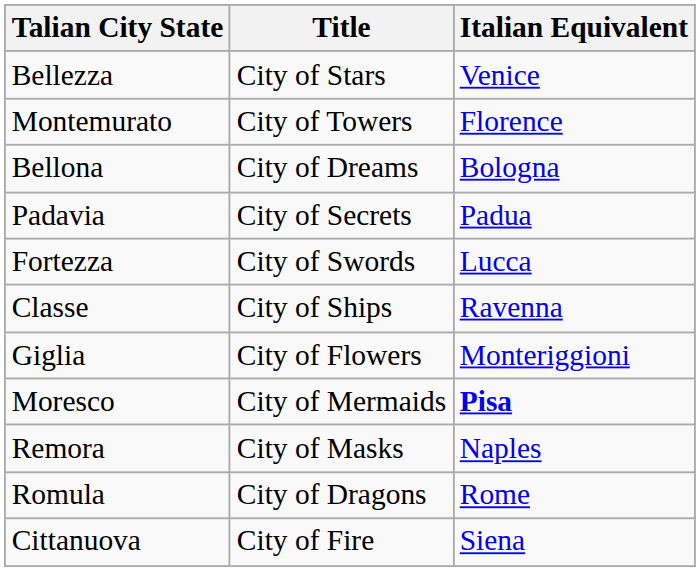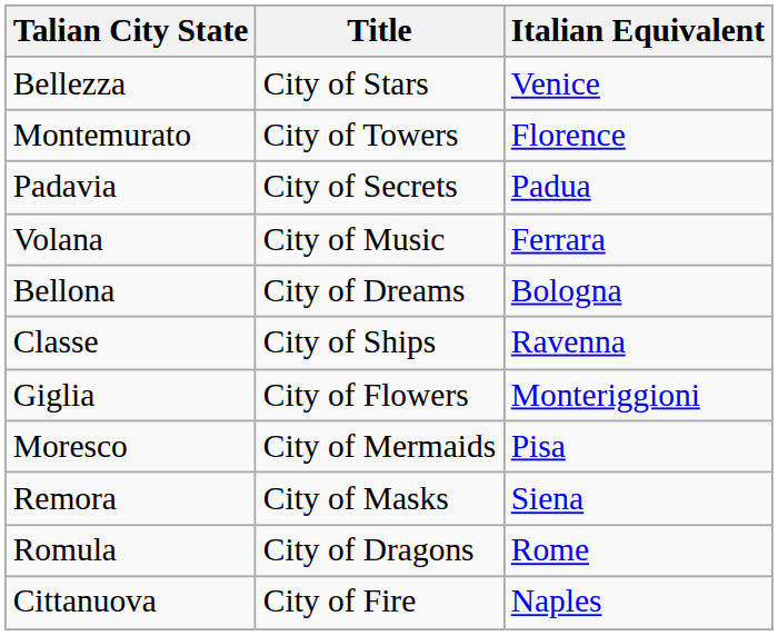rows swapped: Padavia <-> Bellona
+ row: Volana | City of Music | Ferrara
- row: Fortezza | City of Swords | Lucca
Moresco | Italian Equivalent: bold -> normal
Remora | Italian Equivalent: Naples -> Siena
Cittanuova | Italian Equivalent: Siena -> Naples
